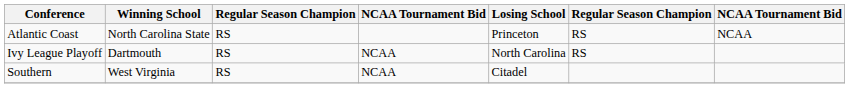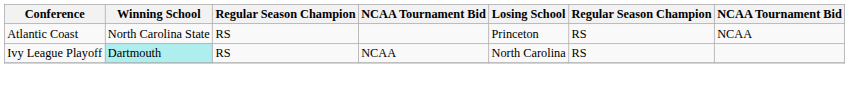Ivy League Playoff | Winning School: no background -> paleturquoise background
- row: Southern | West Virginia | RS | NCAA | Citadel
